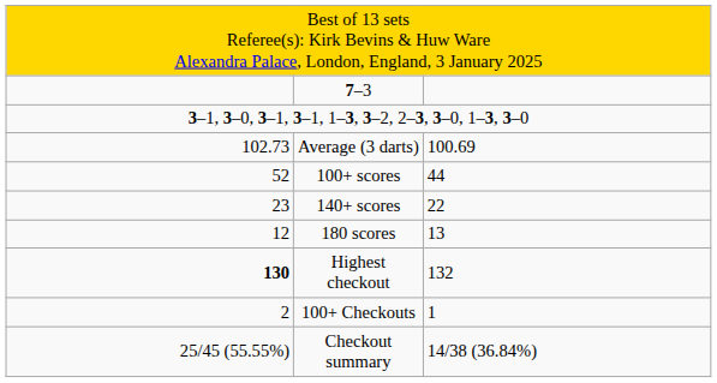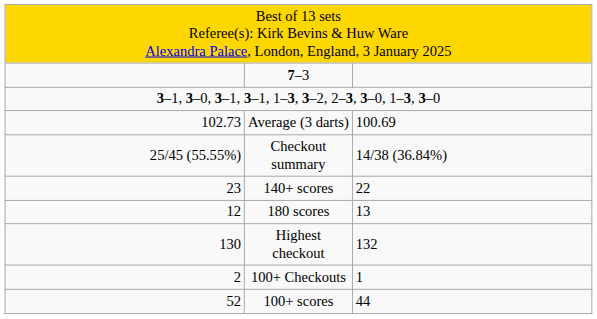rows swapped: 100+ scores <-> Checkout summary
Highest checkout | column 1: bold -> normal
